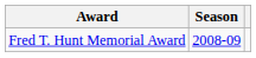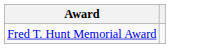- column: Season | 2008-09
